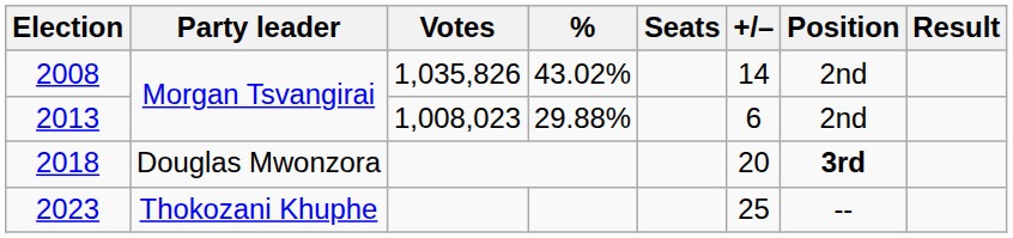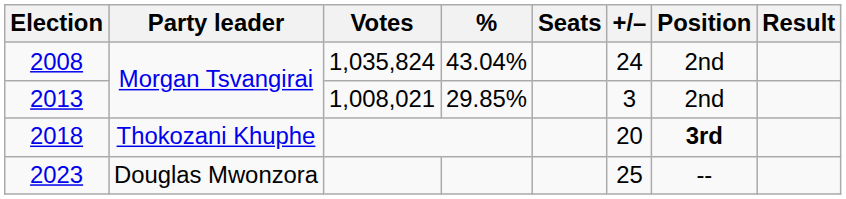2008 | Votes: 1,035,826 -> 1,035,824
2008 | %: 43.02% -> 43.04%
2008 | +/–: 14 -> 24
2013 | Votes: 1,008,023 -> 1,008,021
2013 | %: 29.88% -> 29.85%
2013 | +/–: 6 -> 3
2018 | Party leader: Douglas Mwonzora -> Thokozani Khuphe
2023 | Party leader: Thokozani Khuphe -> Douglas Mwonzora
